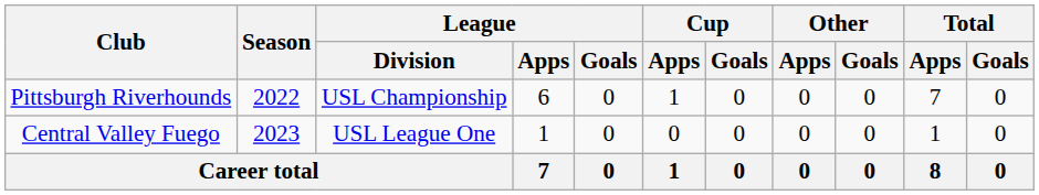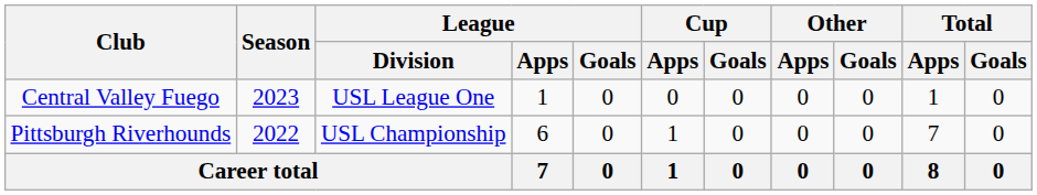rows swapped: Pittsburgh Riverhounds <-> Central Valley Fuego
